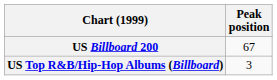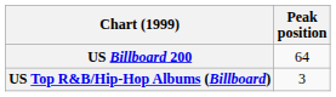US Billboard 200 | Peak position: 67 -> 64
